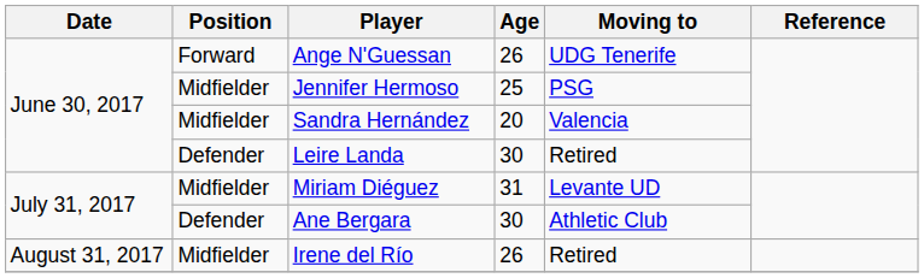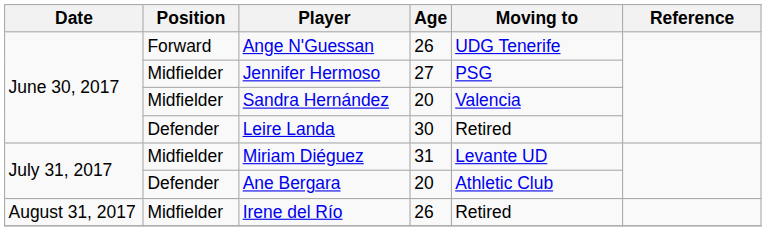Jennifer Hermoso | Age: 25 -> 27
Ane Bergara | Age: 30 -> 20
